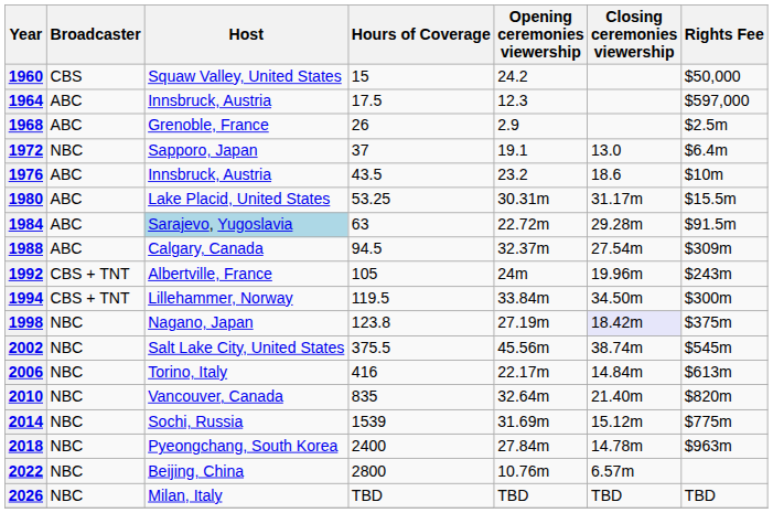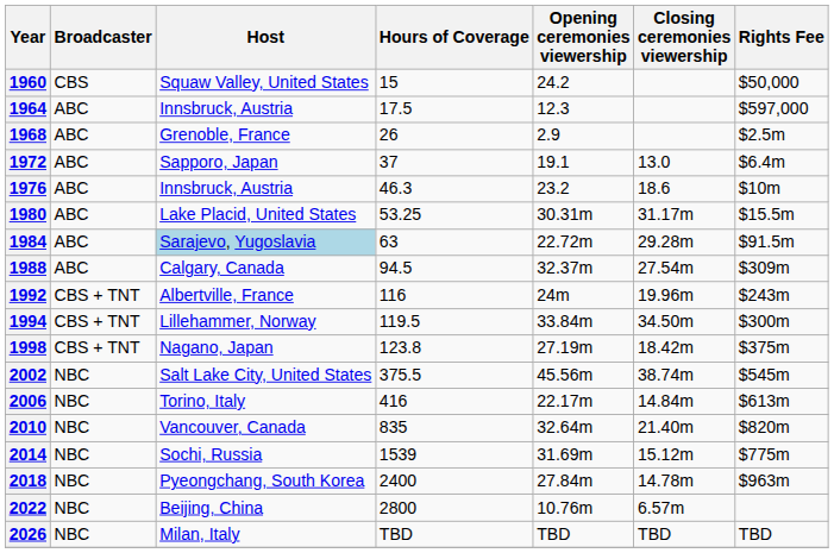1972 | Broadcaster: NBC -> ABC
1976 | Hours of Coverage: 43.5 -> 46.3
1992 | Hours of Coverage: 105 -> 116
1998 | Broadcaster: NBC -> CBS + TNT
1998 | Closing ceremonies viewership: lavender background -> no background
